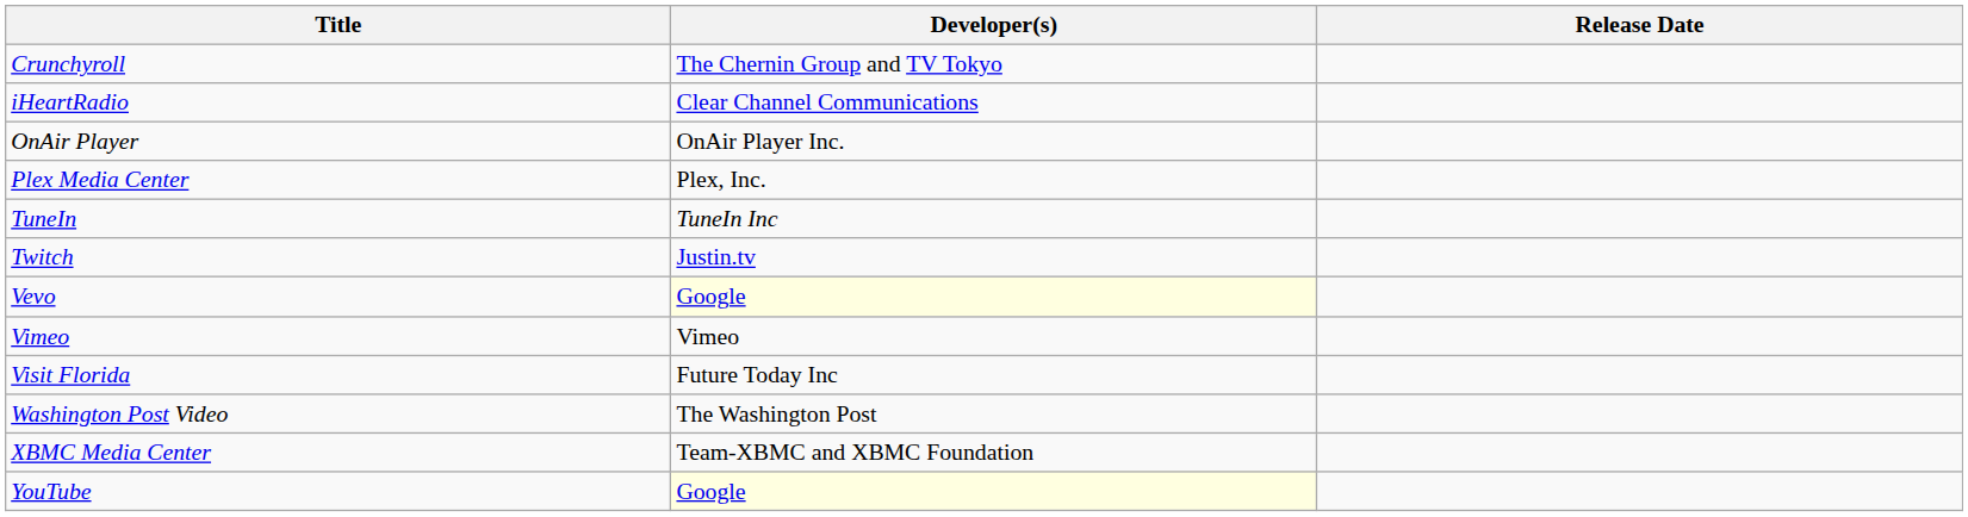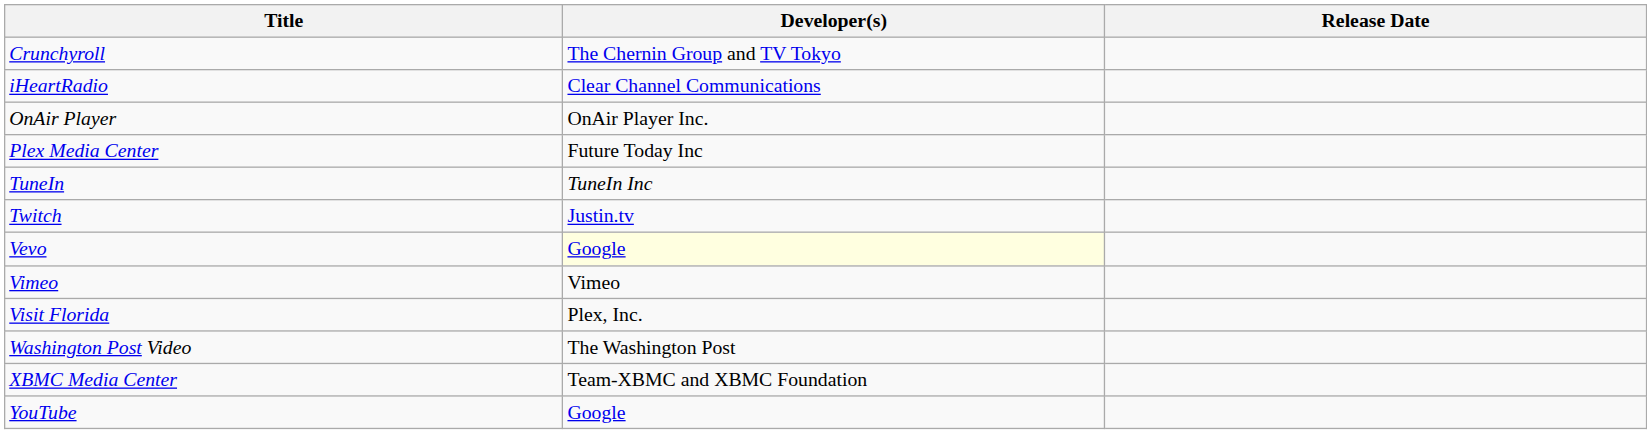Plex Media Center | Developer(s): Plex, Inc. -> Future Today Inc
Visit Florida | Developer(s): Future Today Inc -> Plex, Inc.
YouTube | Developer(s): lightyellow background -> no background
